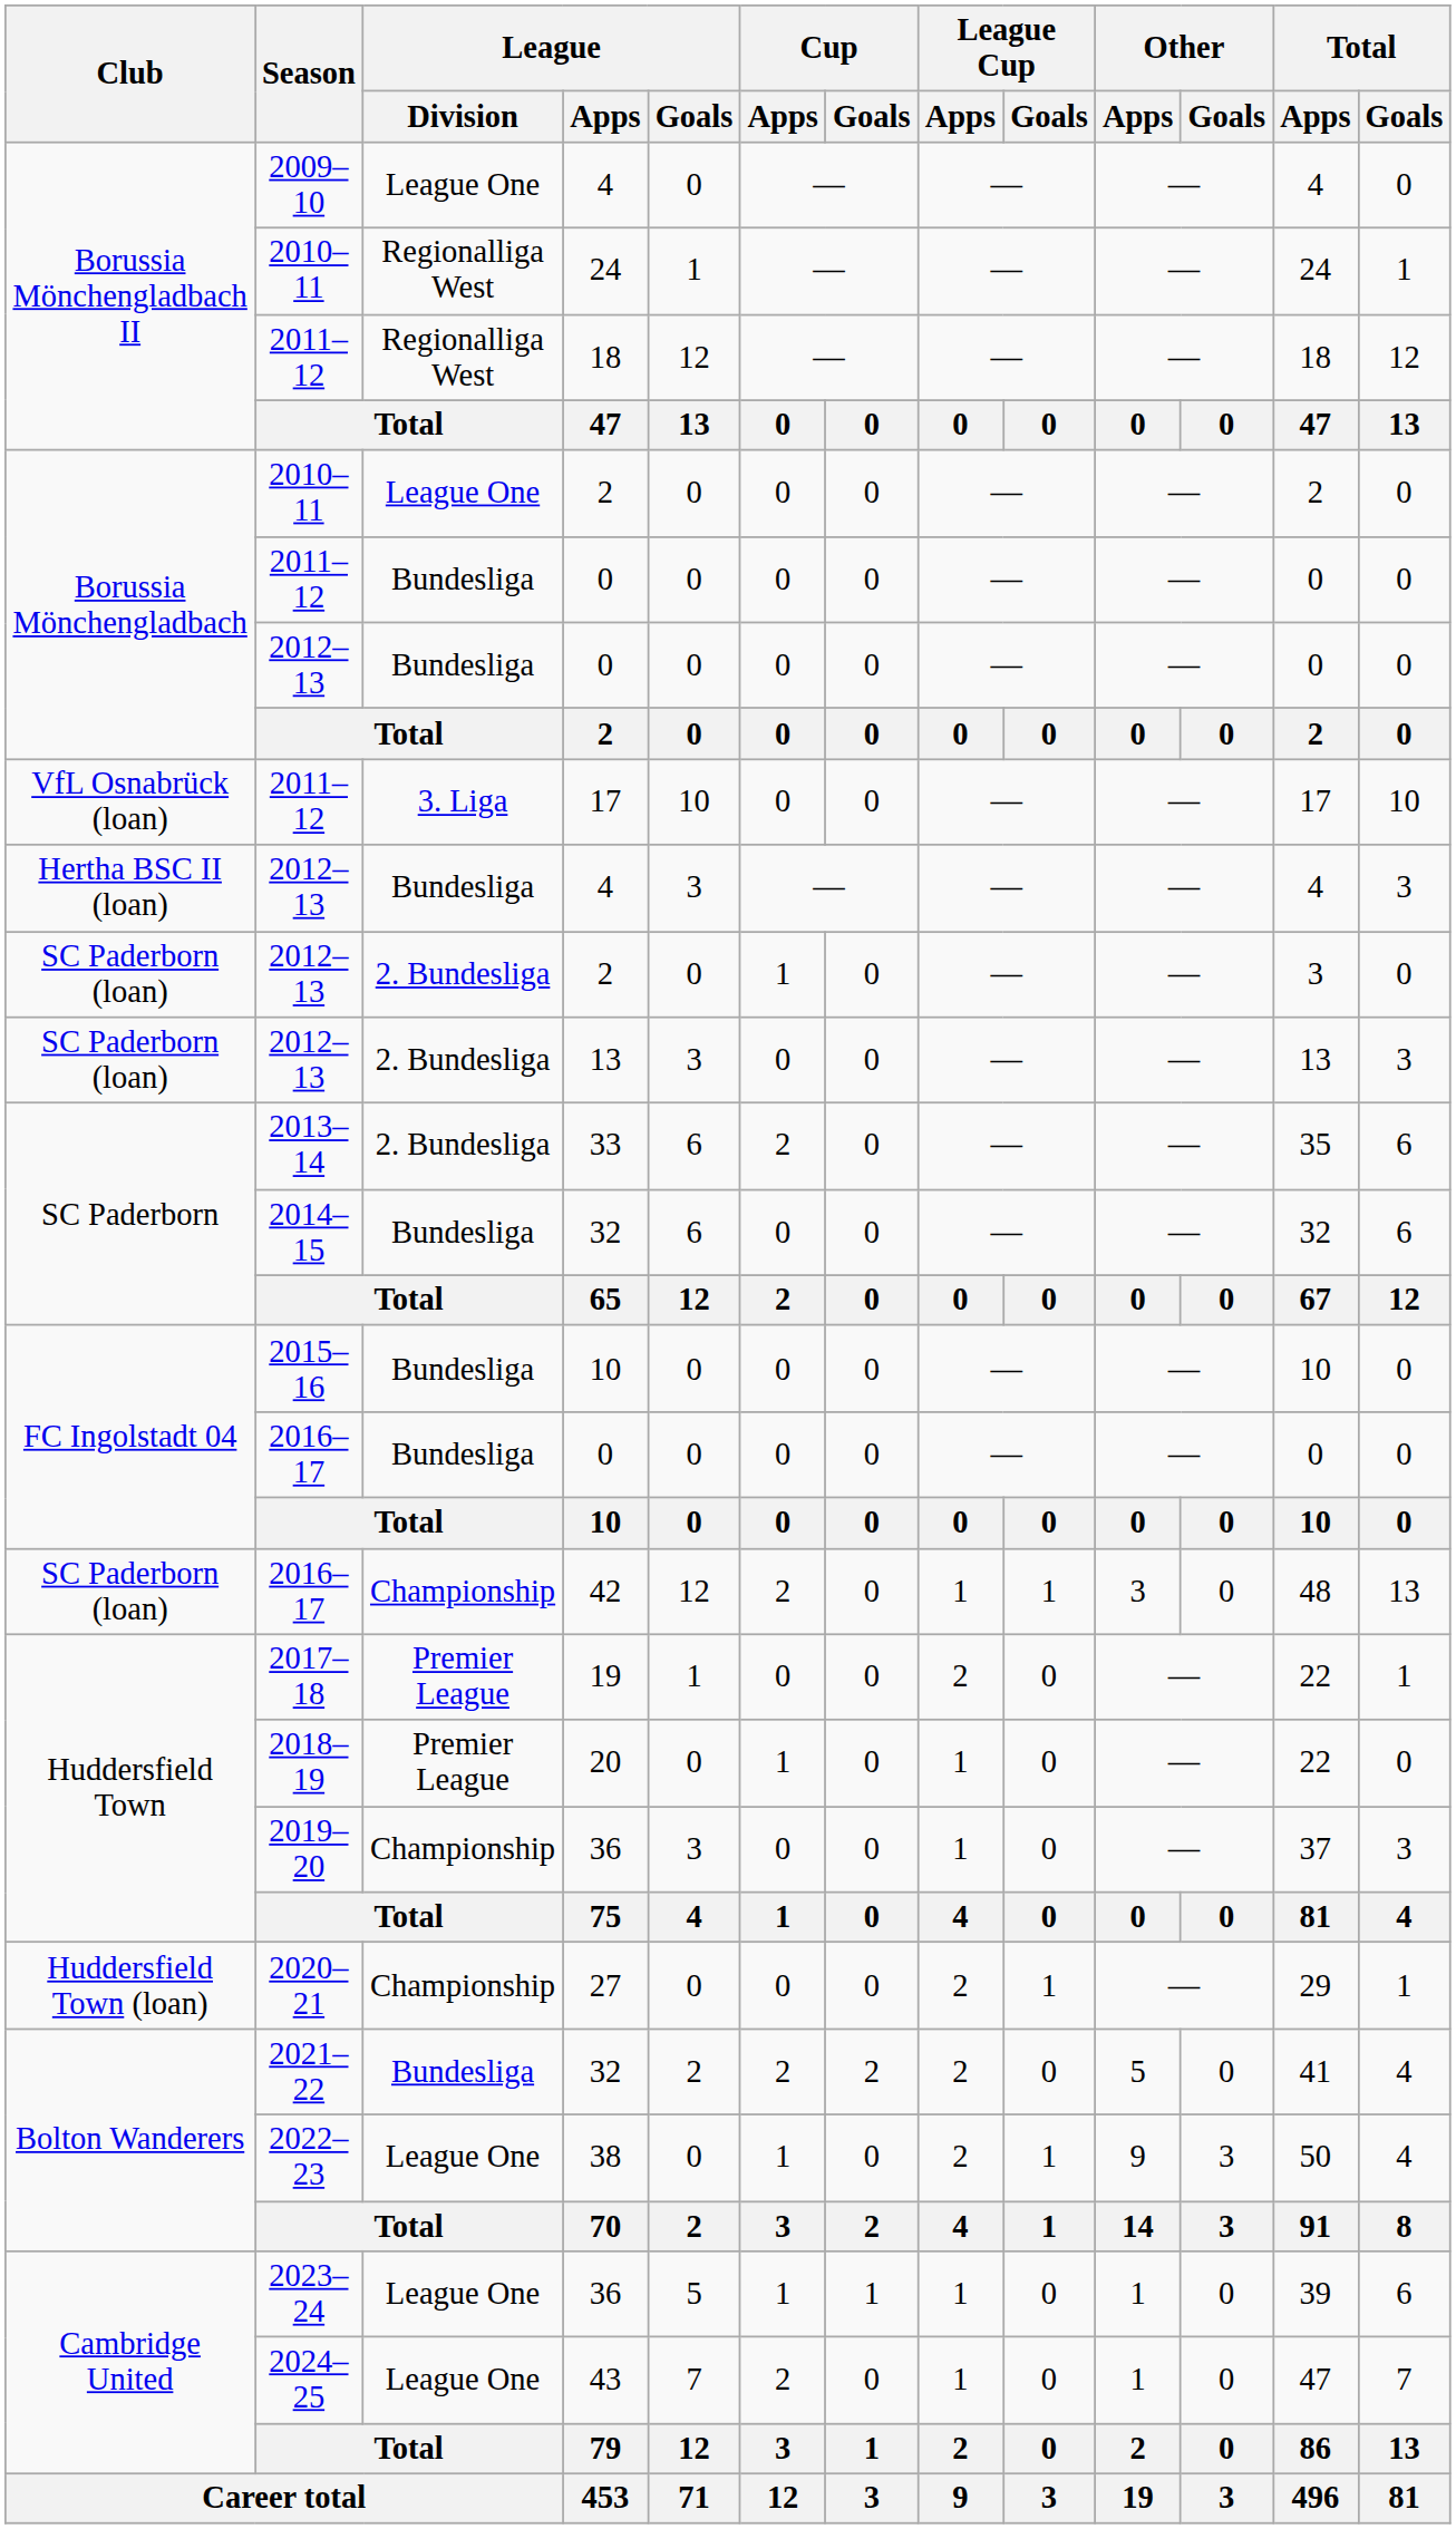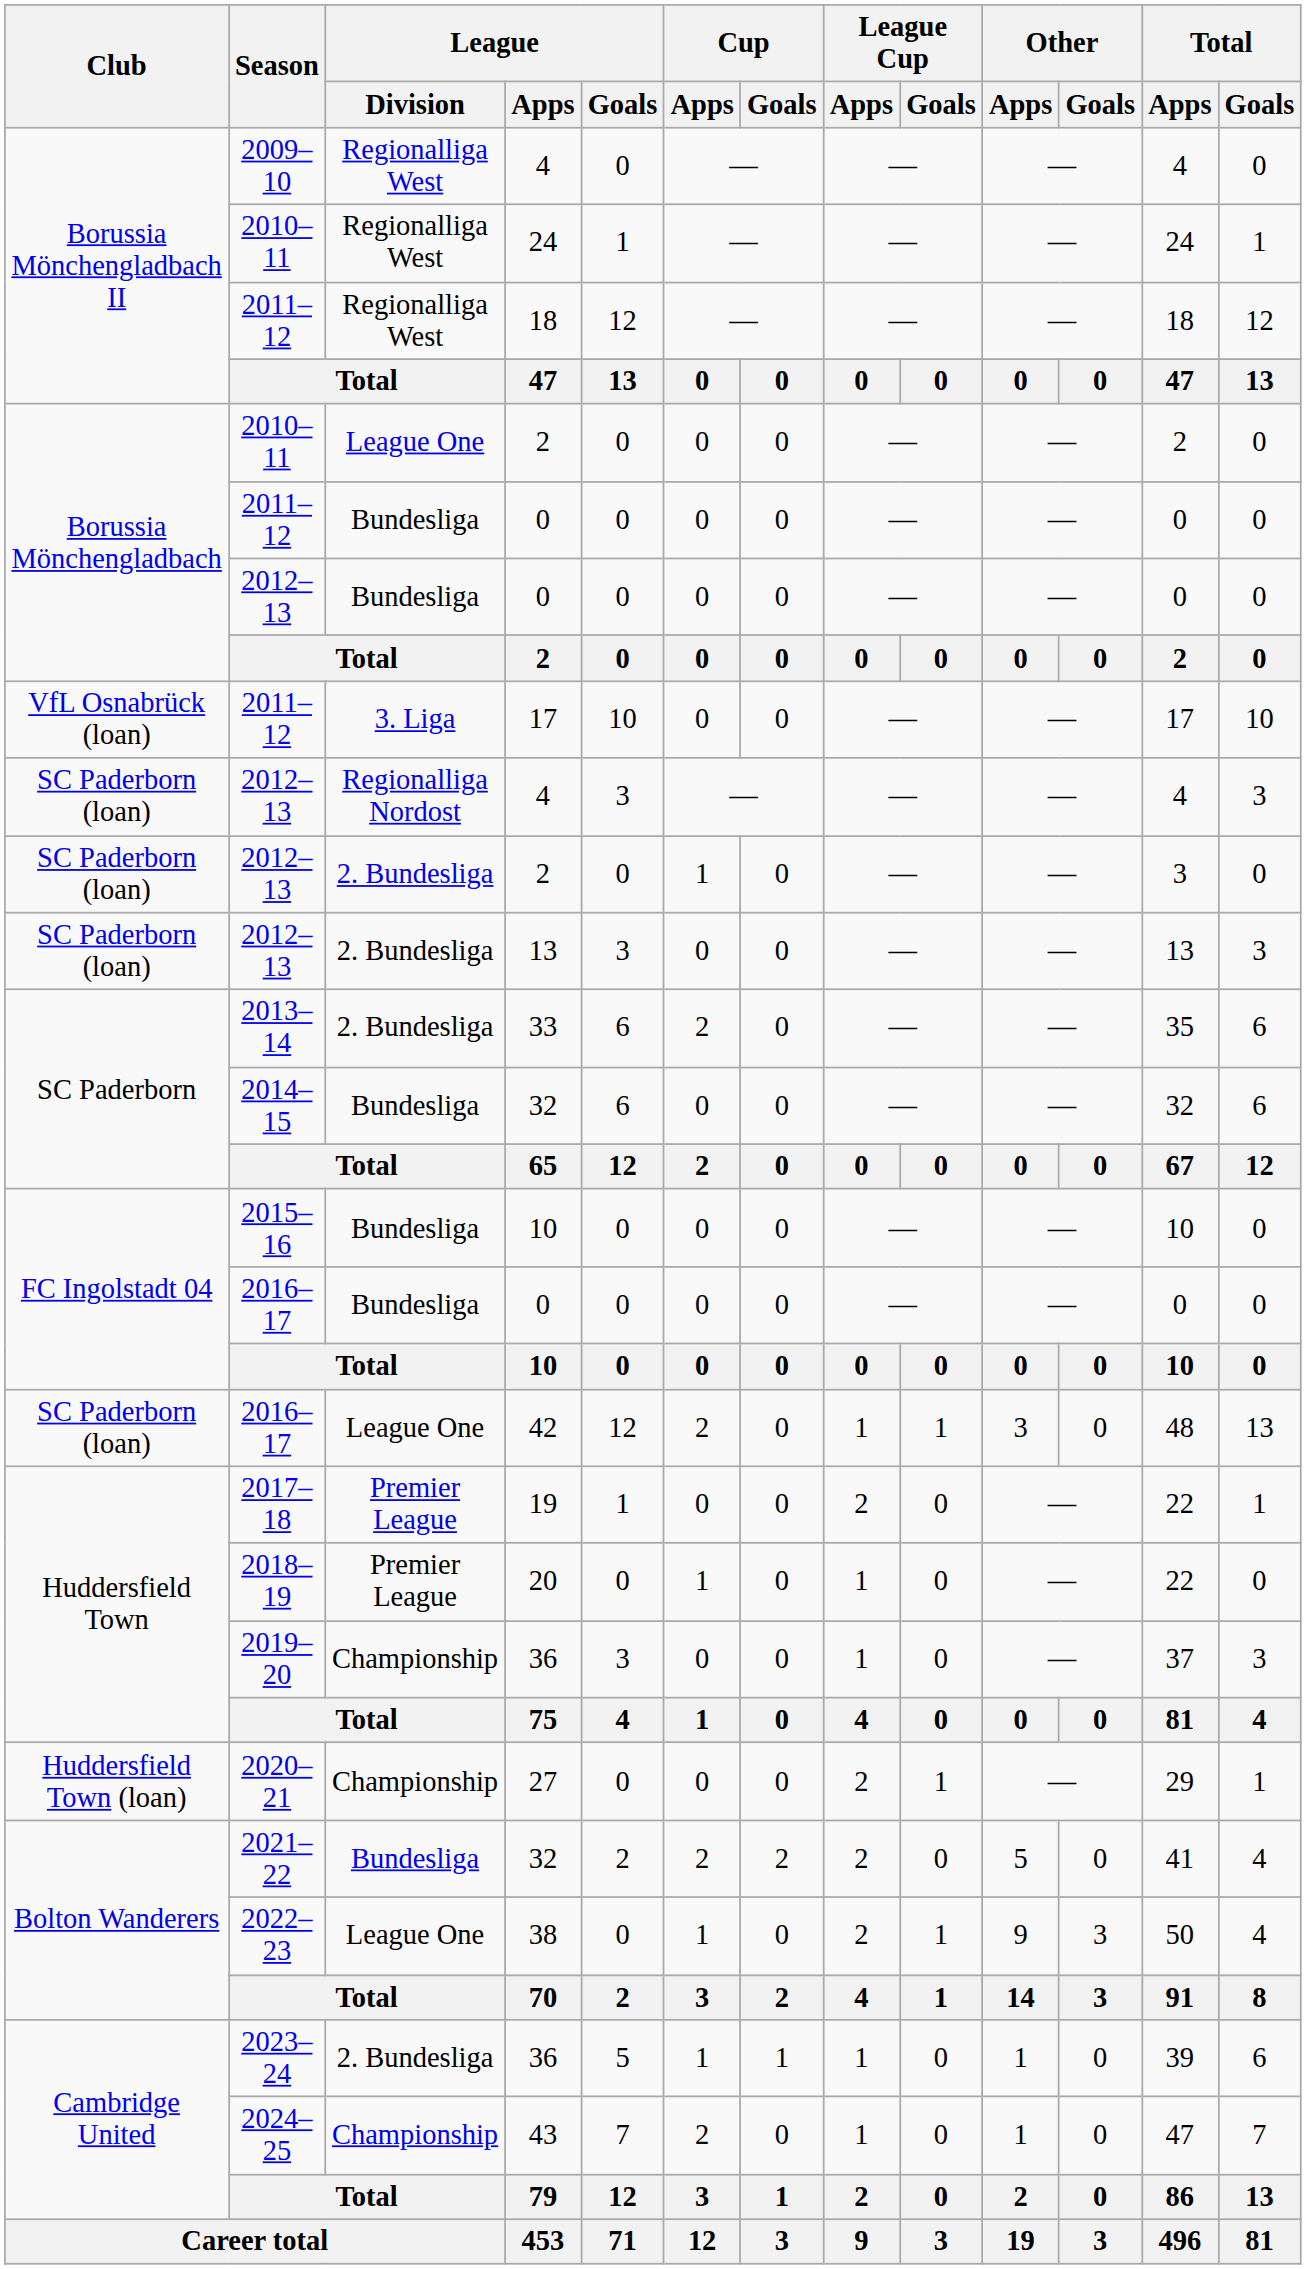2009–10 / 4 | League / Division: League One -> Regionalliga West
2012–13 / 4 | Club: Hertha BSC II (loan) -> SC Paderborn (loan)
2012–13 / 4 | League / Division: Bundesliga -> Regionalliga Nordost
42 | League / Division: Championship -> League One
2023–24 / 36 | League / Division: League One -> 2. Bundesliga
43 | League / Division: League One -> Championship
